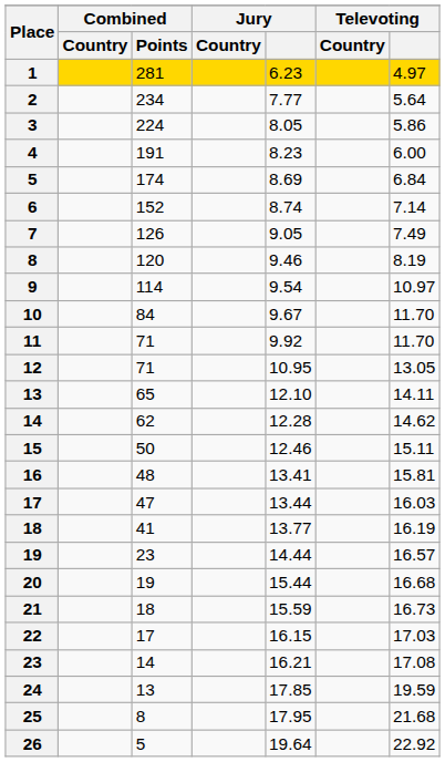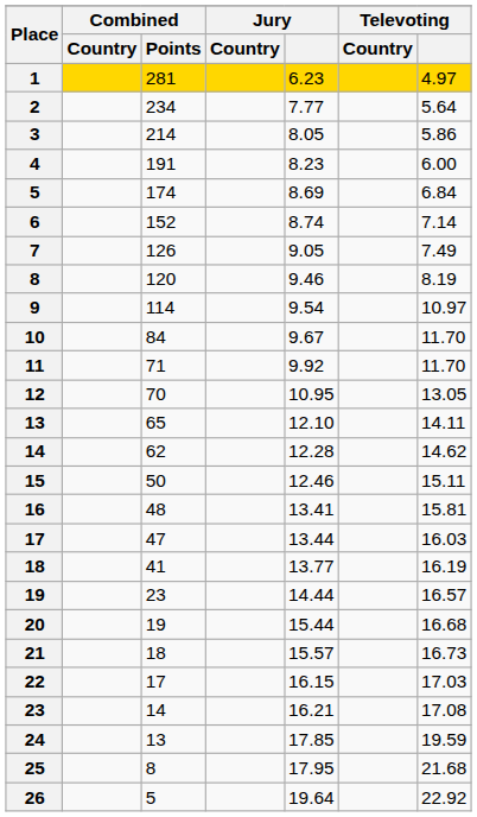3 | Combined / Points: 224 -> 214
12 | Combined / Points: 71 -> 70
21 | Jury: 15.59 -> 15.57
